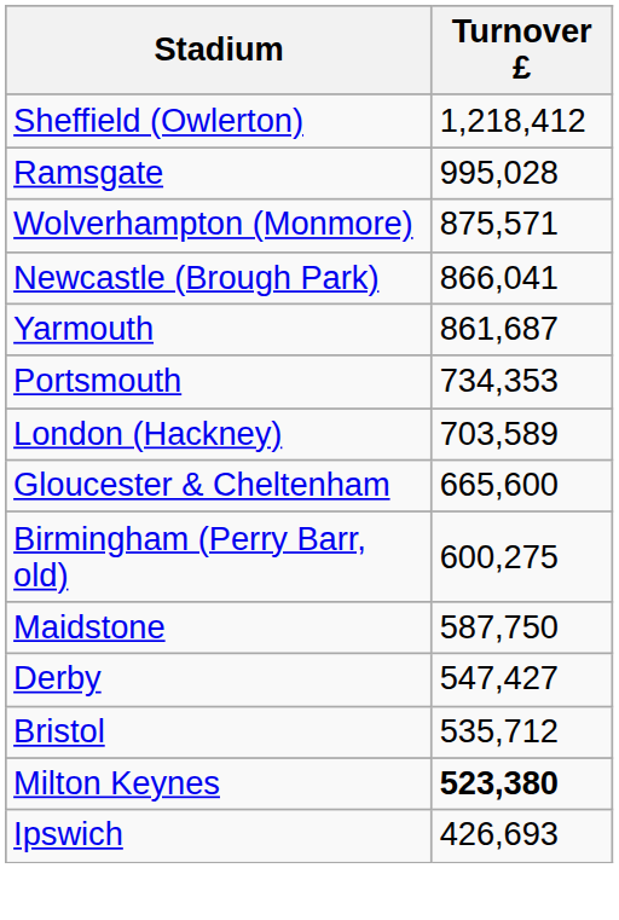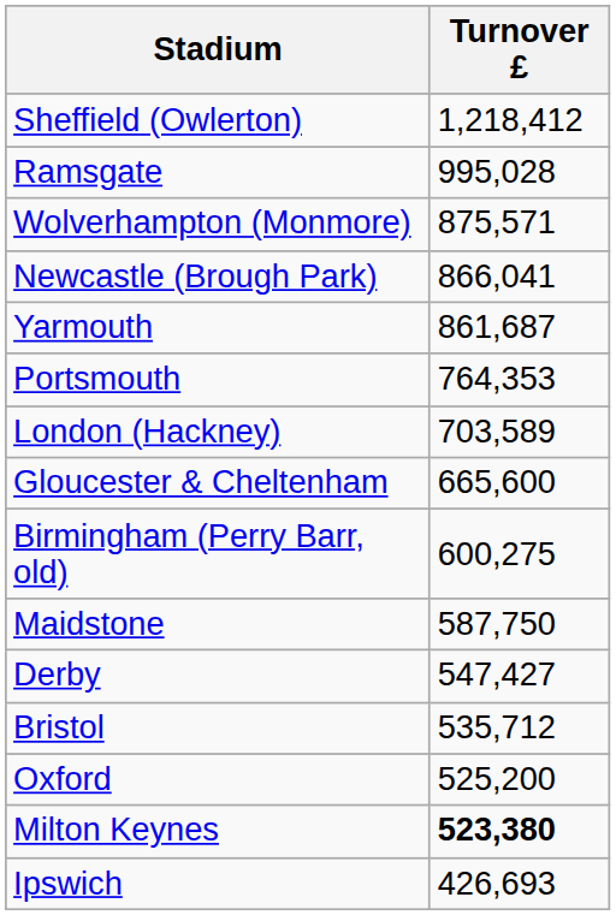Portsmouth | Turnover £: 734,353 -> 764,353
+ row: Oxford | 525,200
